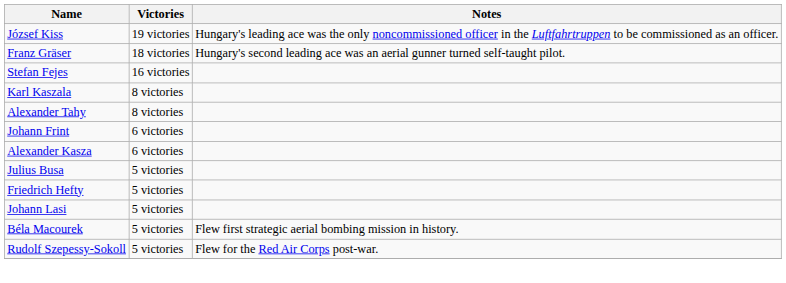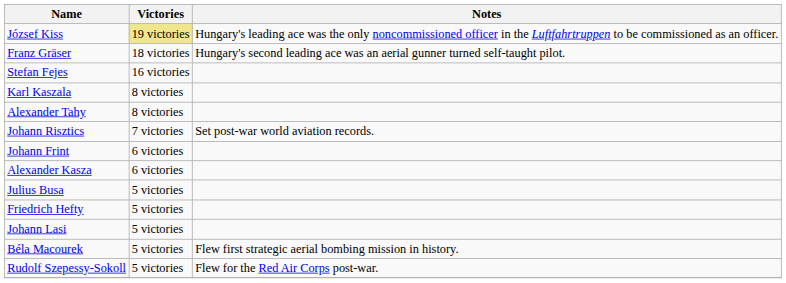József Kiss | Victories: no background -> khaki background
+ row: Johann Risztics | 7 victories | Set post-war world aviation records.
